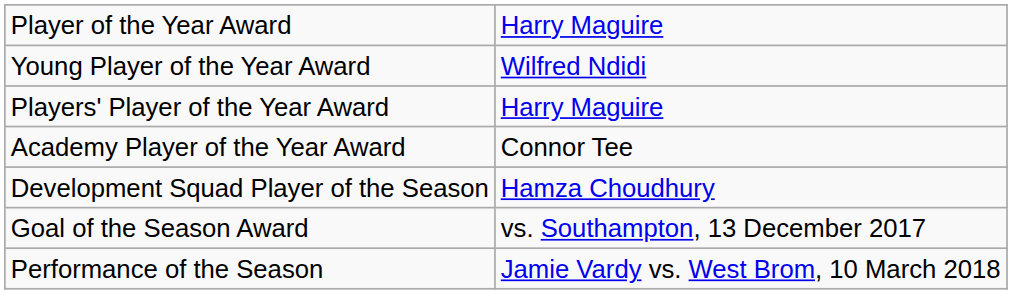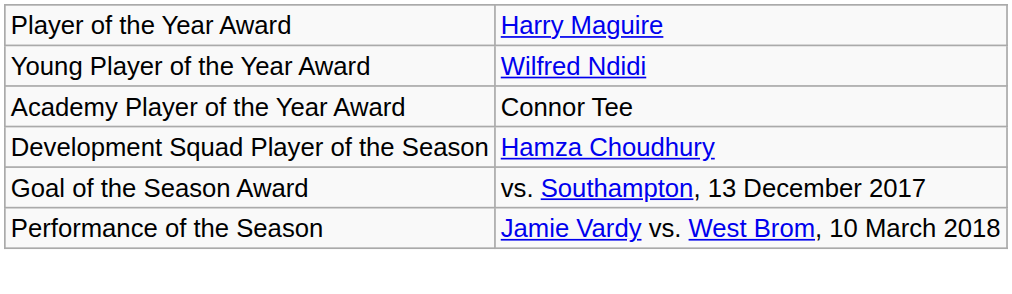- row: Players' Player of the Year Award | Harry Maguire
